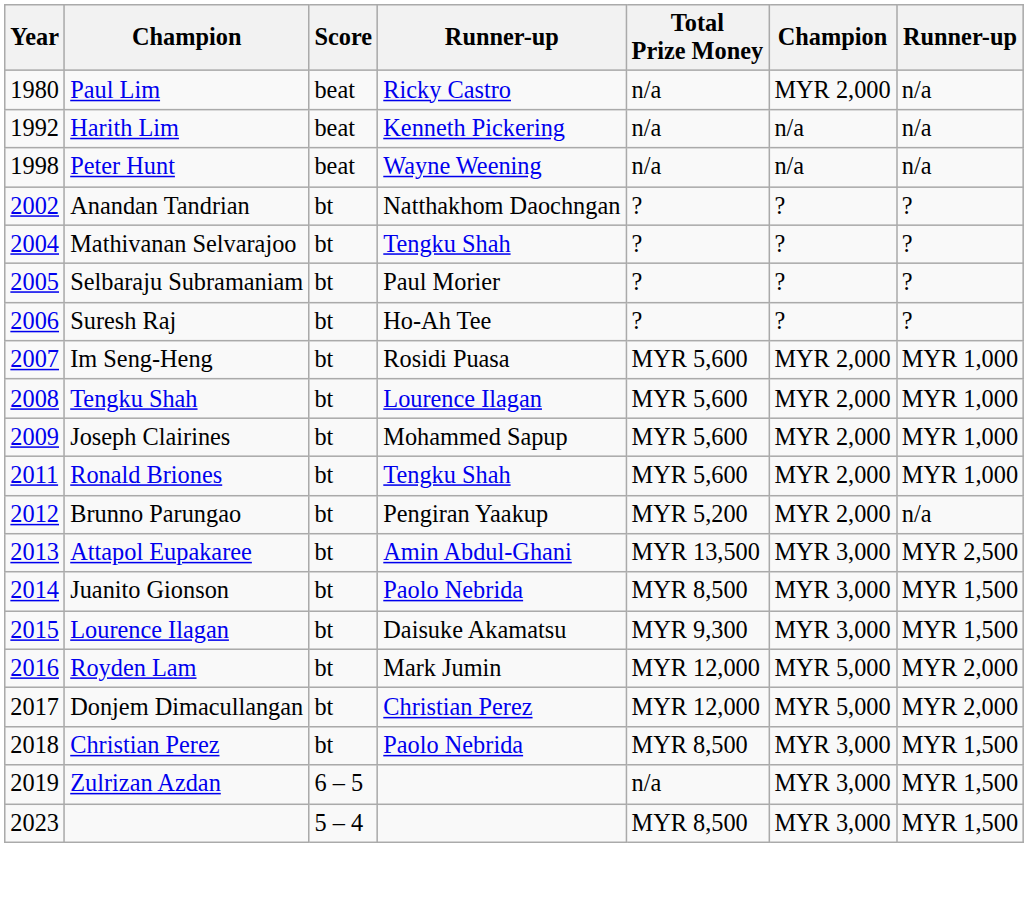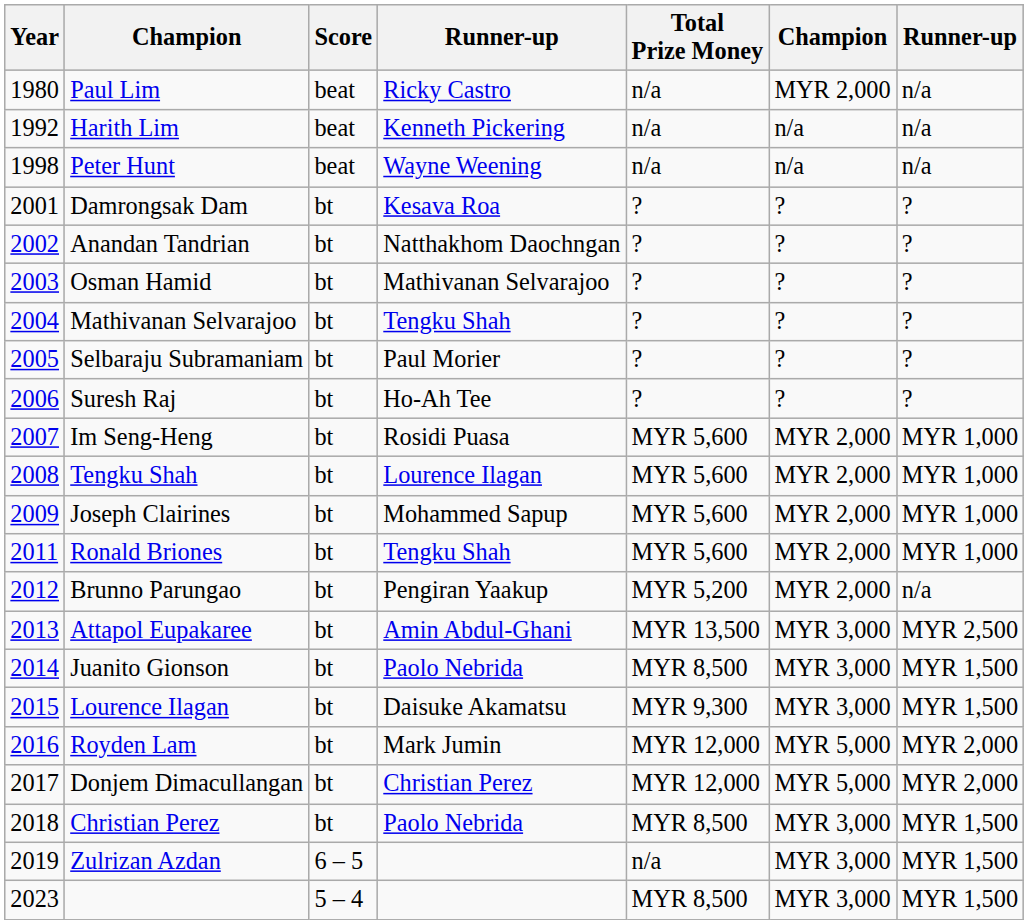+ row: 2001 | Damrongsak Dam | bt | Kesava Roa | ? | ? | ?
+ row: 2003 | Osman Hamid | bt | Mathivanan Selvarajoo | ? | ? | ?
